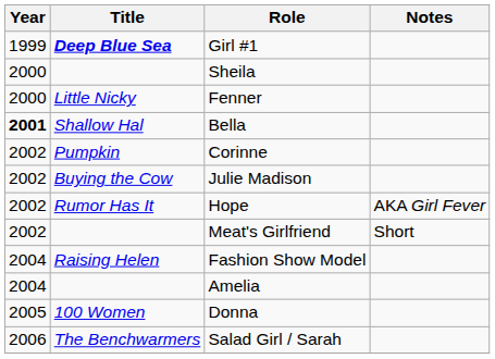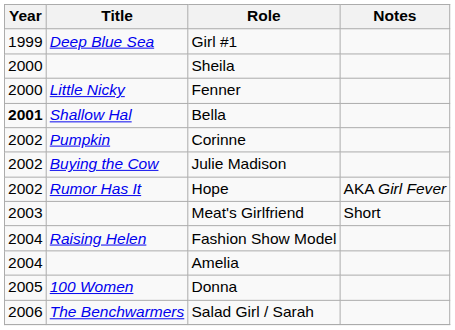Girl #1 | Title: bold -> normal
Meat's Girlfriend | Year: 2002 -> 2003
